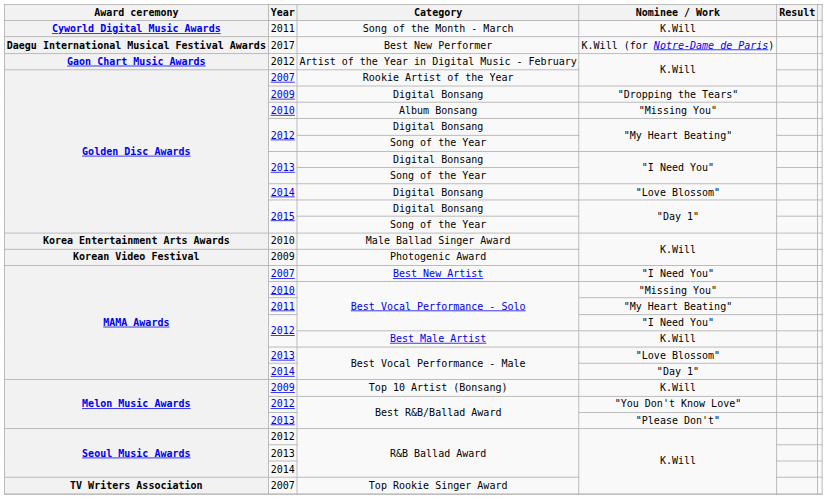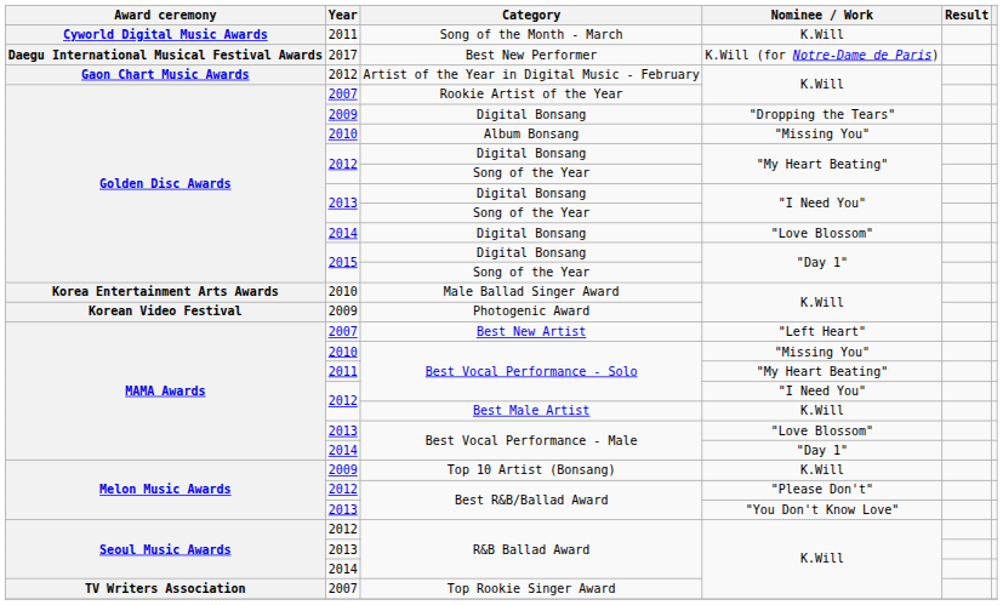Best New Artist | Nominee / Work: "I Need You" -> "Left Heart"
2012 / Best R&B/Ballad Award | Nominee / Work: "You Don't Know Love" -> "Please Don't"
2013 / Best R&B/Ballad Award | Nominee / Work: "Please Don't" -> "You Don't Know Love"
